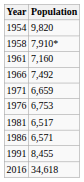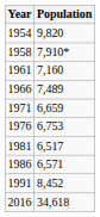1966 | Population: 7,492 -> 7,489
1991 | Population: 8,455 -> 8,452
